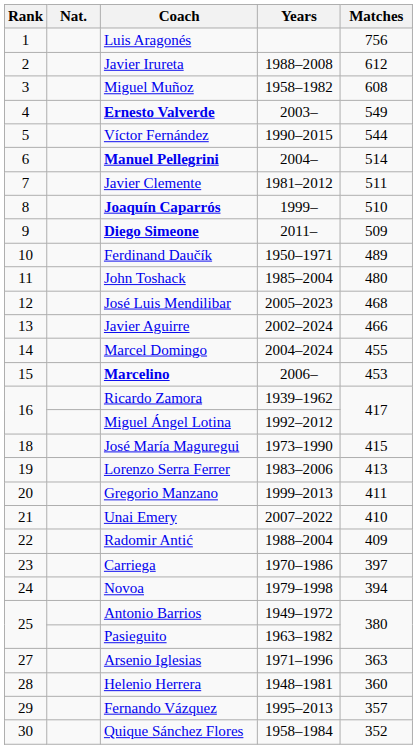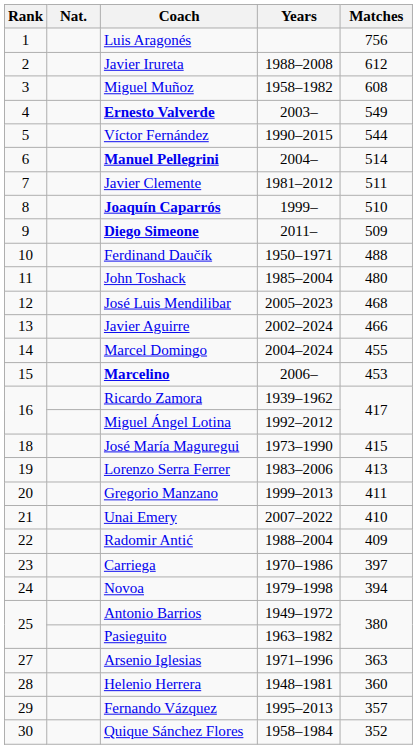Ferdinand Daučík | Matches: 489 -> 488
